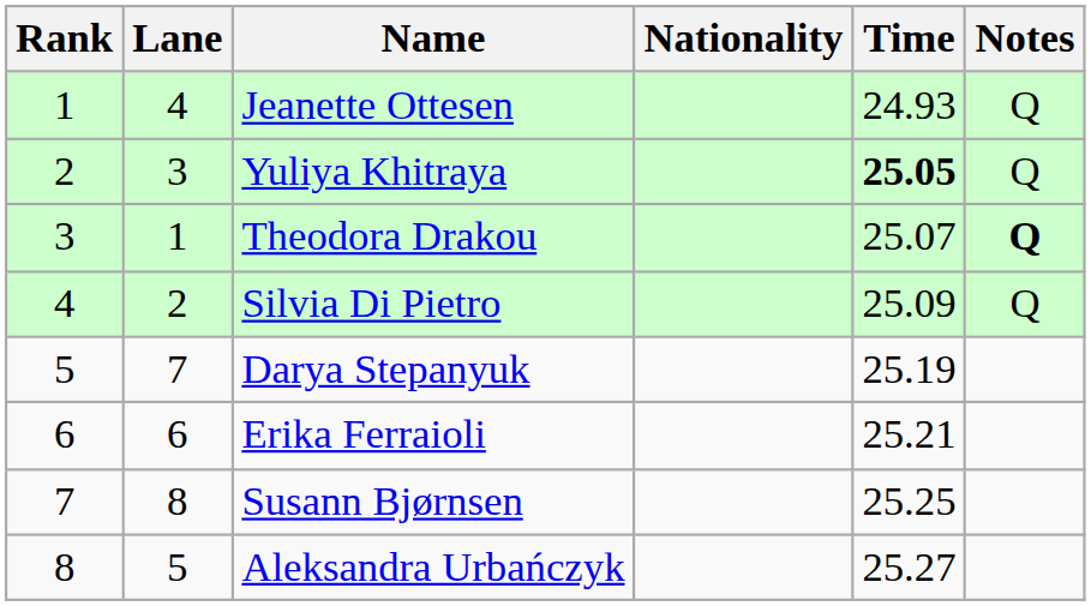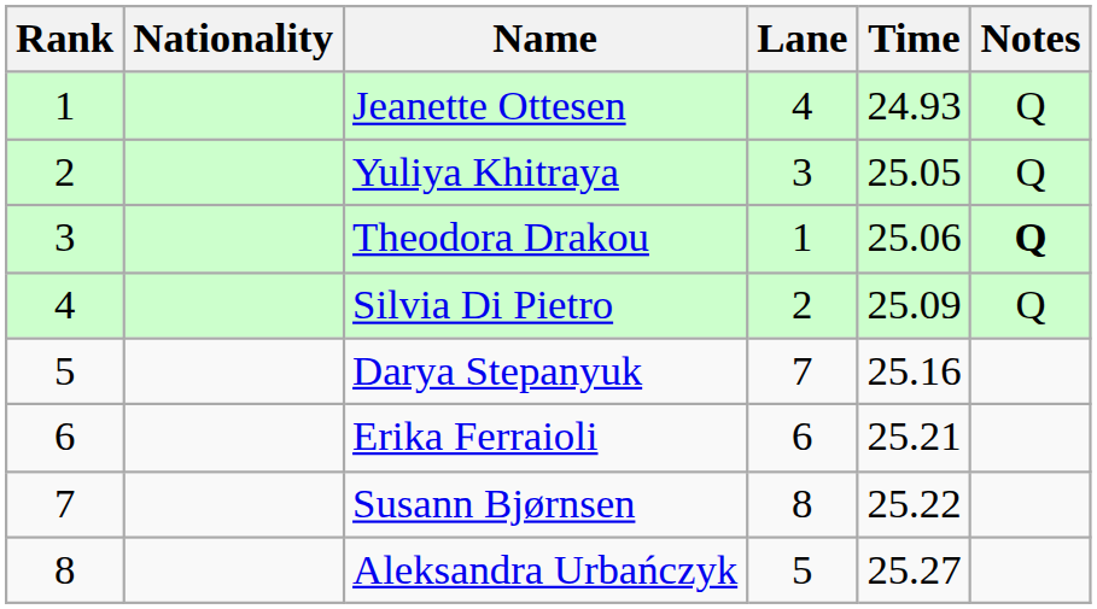columns swapped: Lane <-> Nationality
Yuliya Khitraya | Time: bold -> normal
Theodora Drakou | Time: 25.07 -> 25.06
Darya Stepanyuk | Time: 25.19 -> 25.16
Susann Bjørnsen | Time: 25.25 -> 25.22
